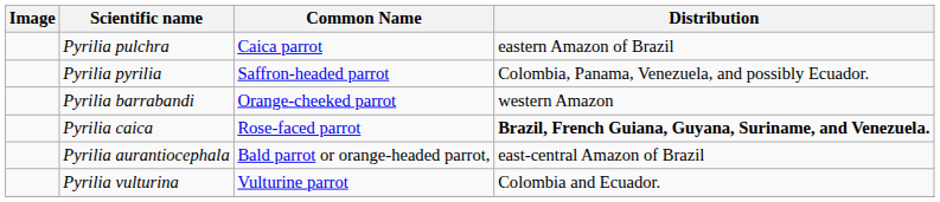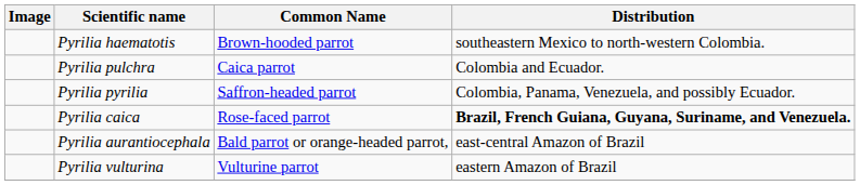+ row: Pyrilia haematotis | Brown-hooded parrot | southeastern Mexico to north-western Colombia.
Pyrilia pulchra | Distribution: eastern Amazon of Brazil -> Colombia and Ecuador.
- row: Pyrilia barrabandi | Orange-cheeked parrot | western Amazon
Pyrilia vulturina | Distribution: Colombia and Ecuador. -> eastern Amazon of Brazil
